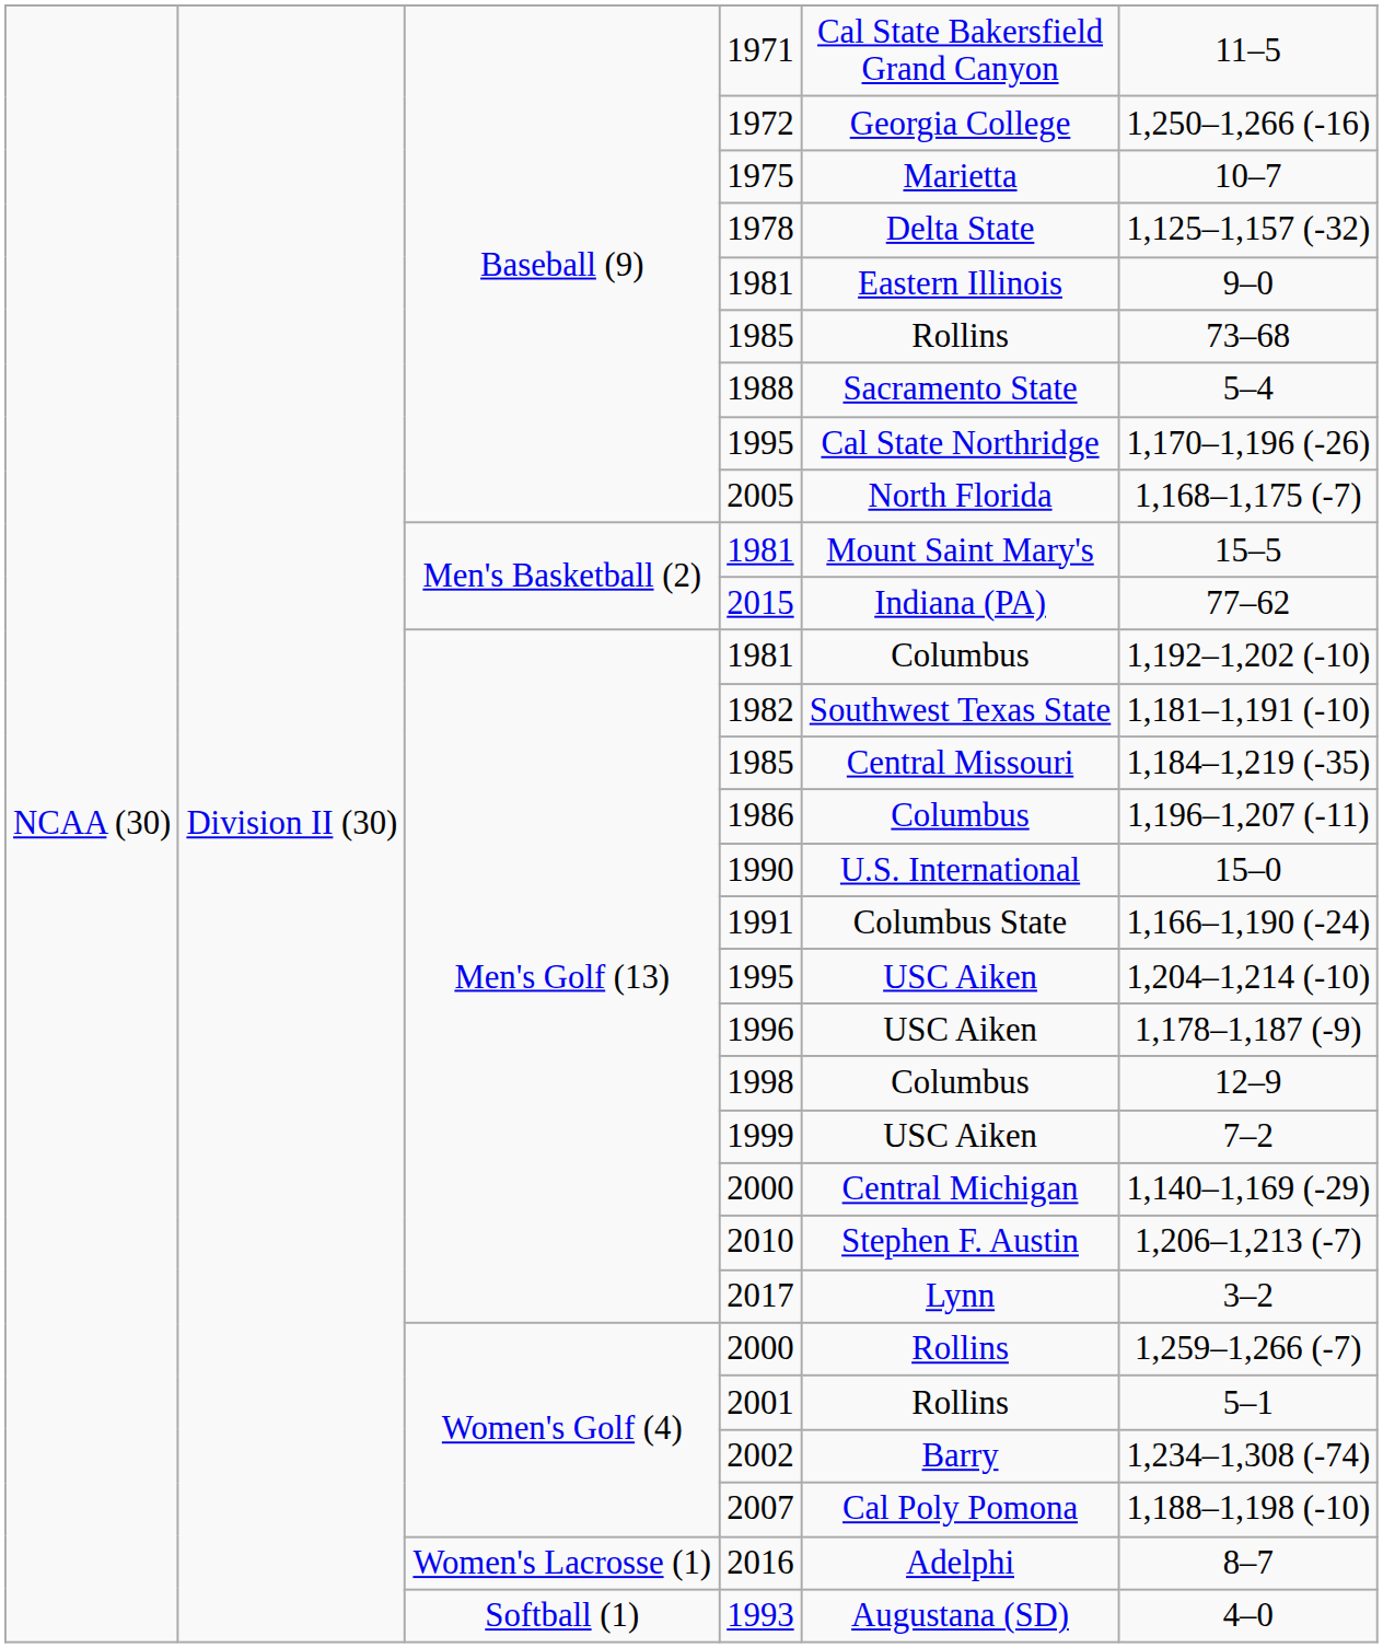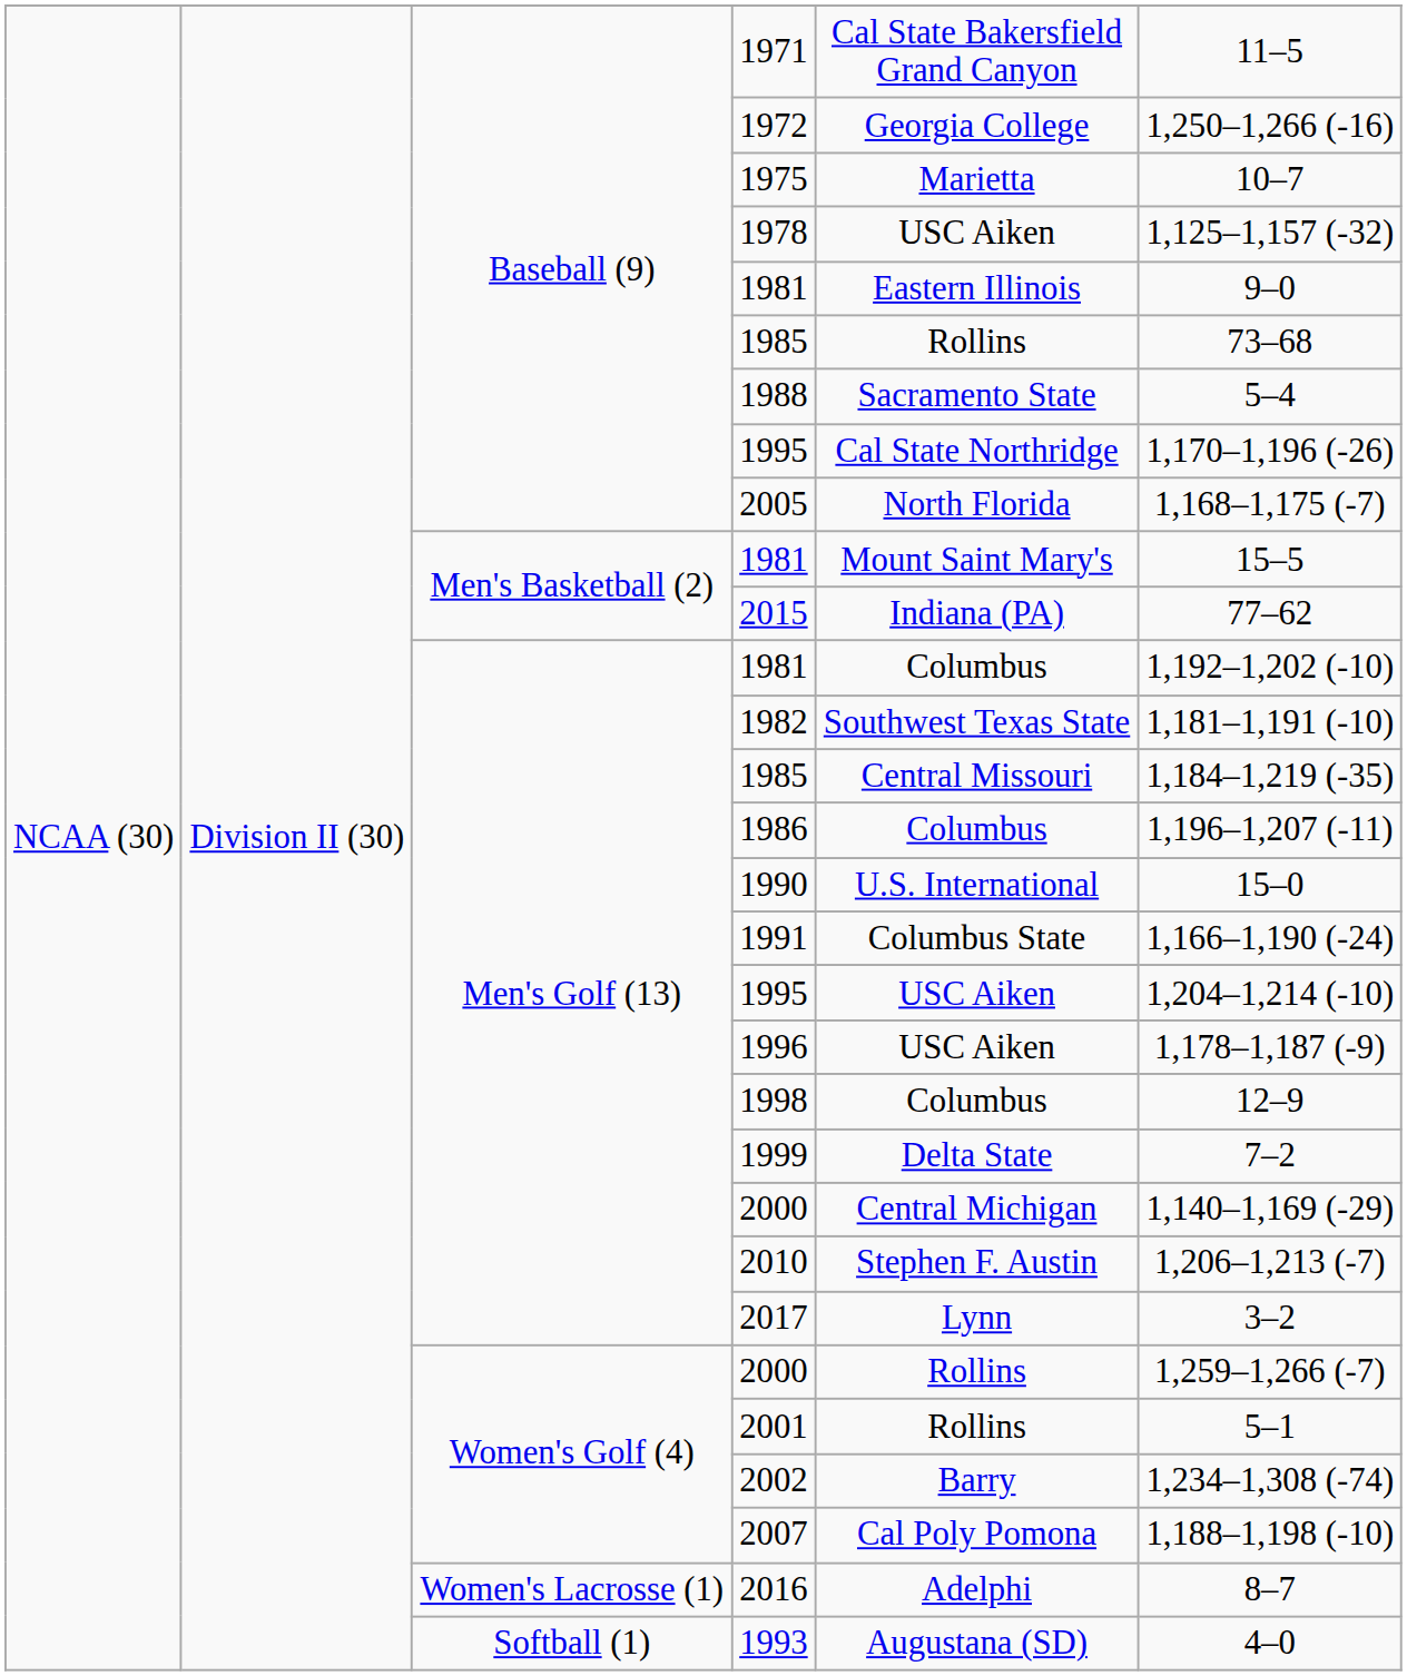1978 | column 5: Delta State -> USC Aiken
1999 | column 5: USC Aiken -> Delta State
